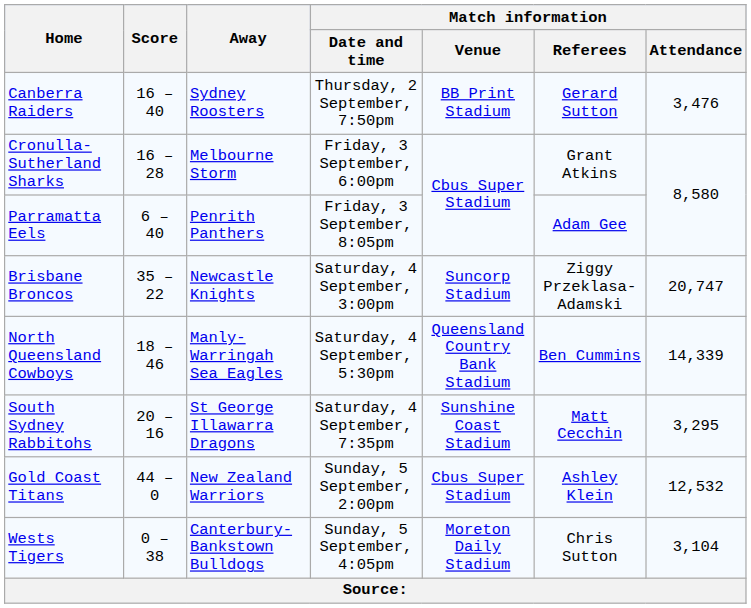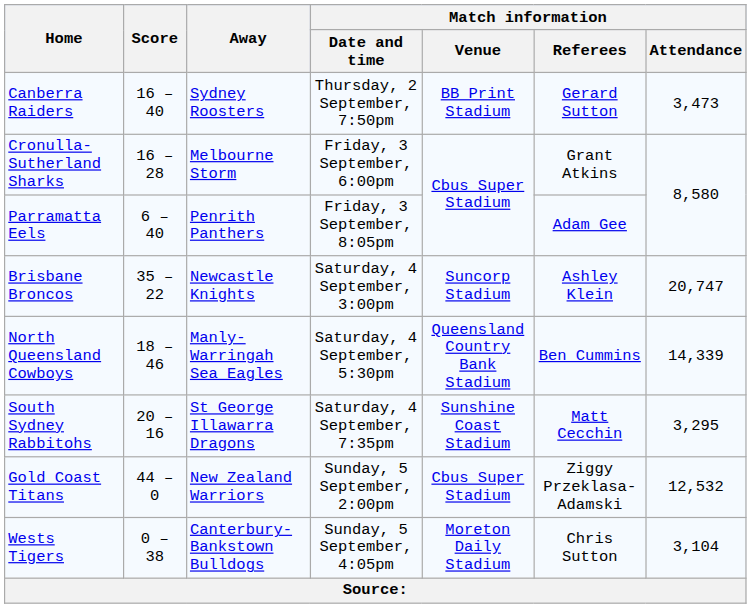Canberra Raiders | Match information / Attendance: 3,476 -> 3,473
Brisbane Broncos | Match information / Referees: Ziggy Przeklasa-Adamski -> Ashley Klein
Gold Coast Titans | Match information / Referees: Ashley Klein -> Ziggy Przeklasa-Adamski
